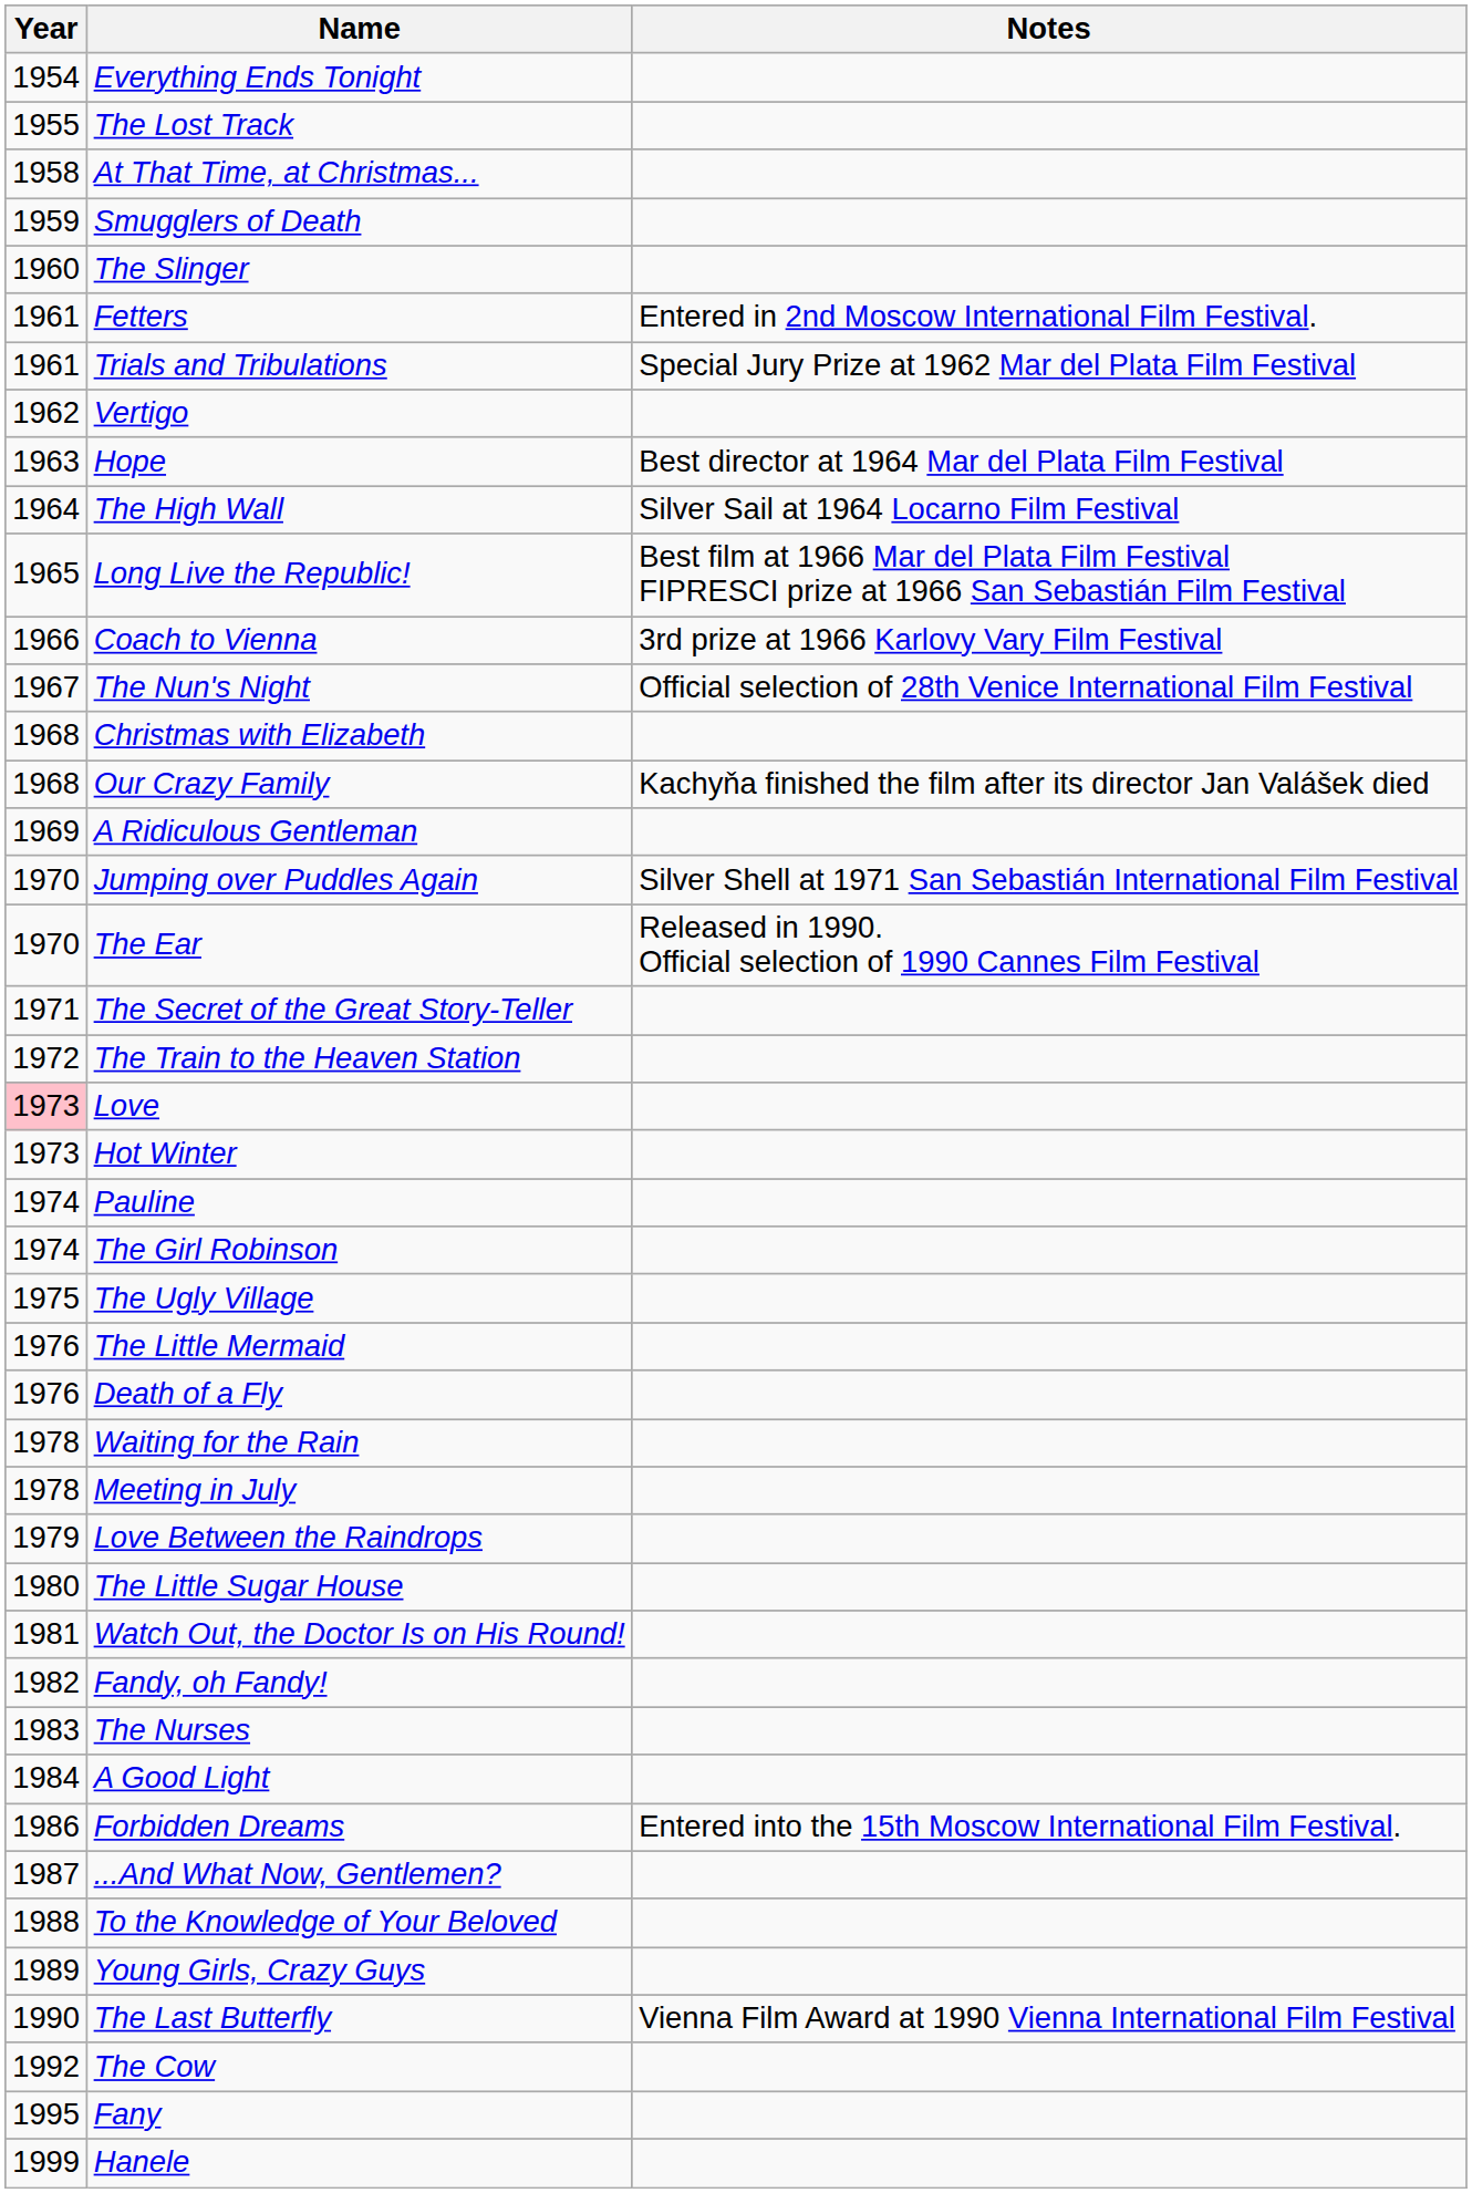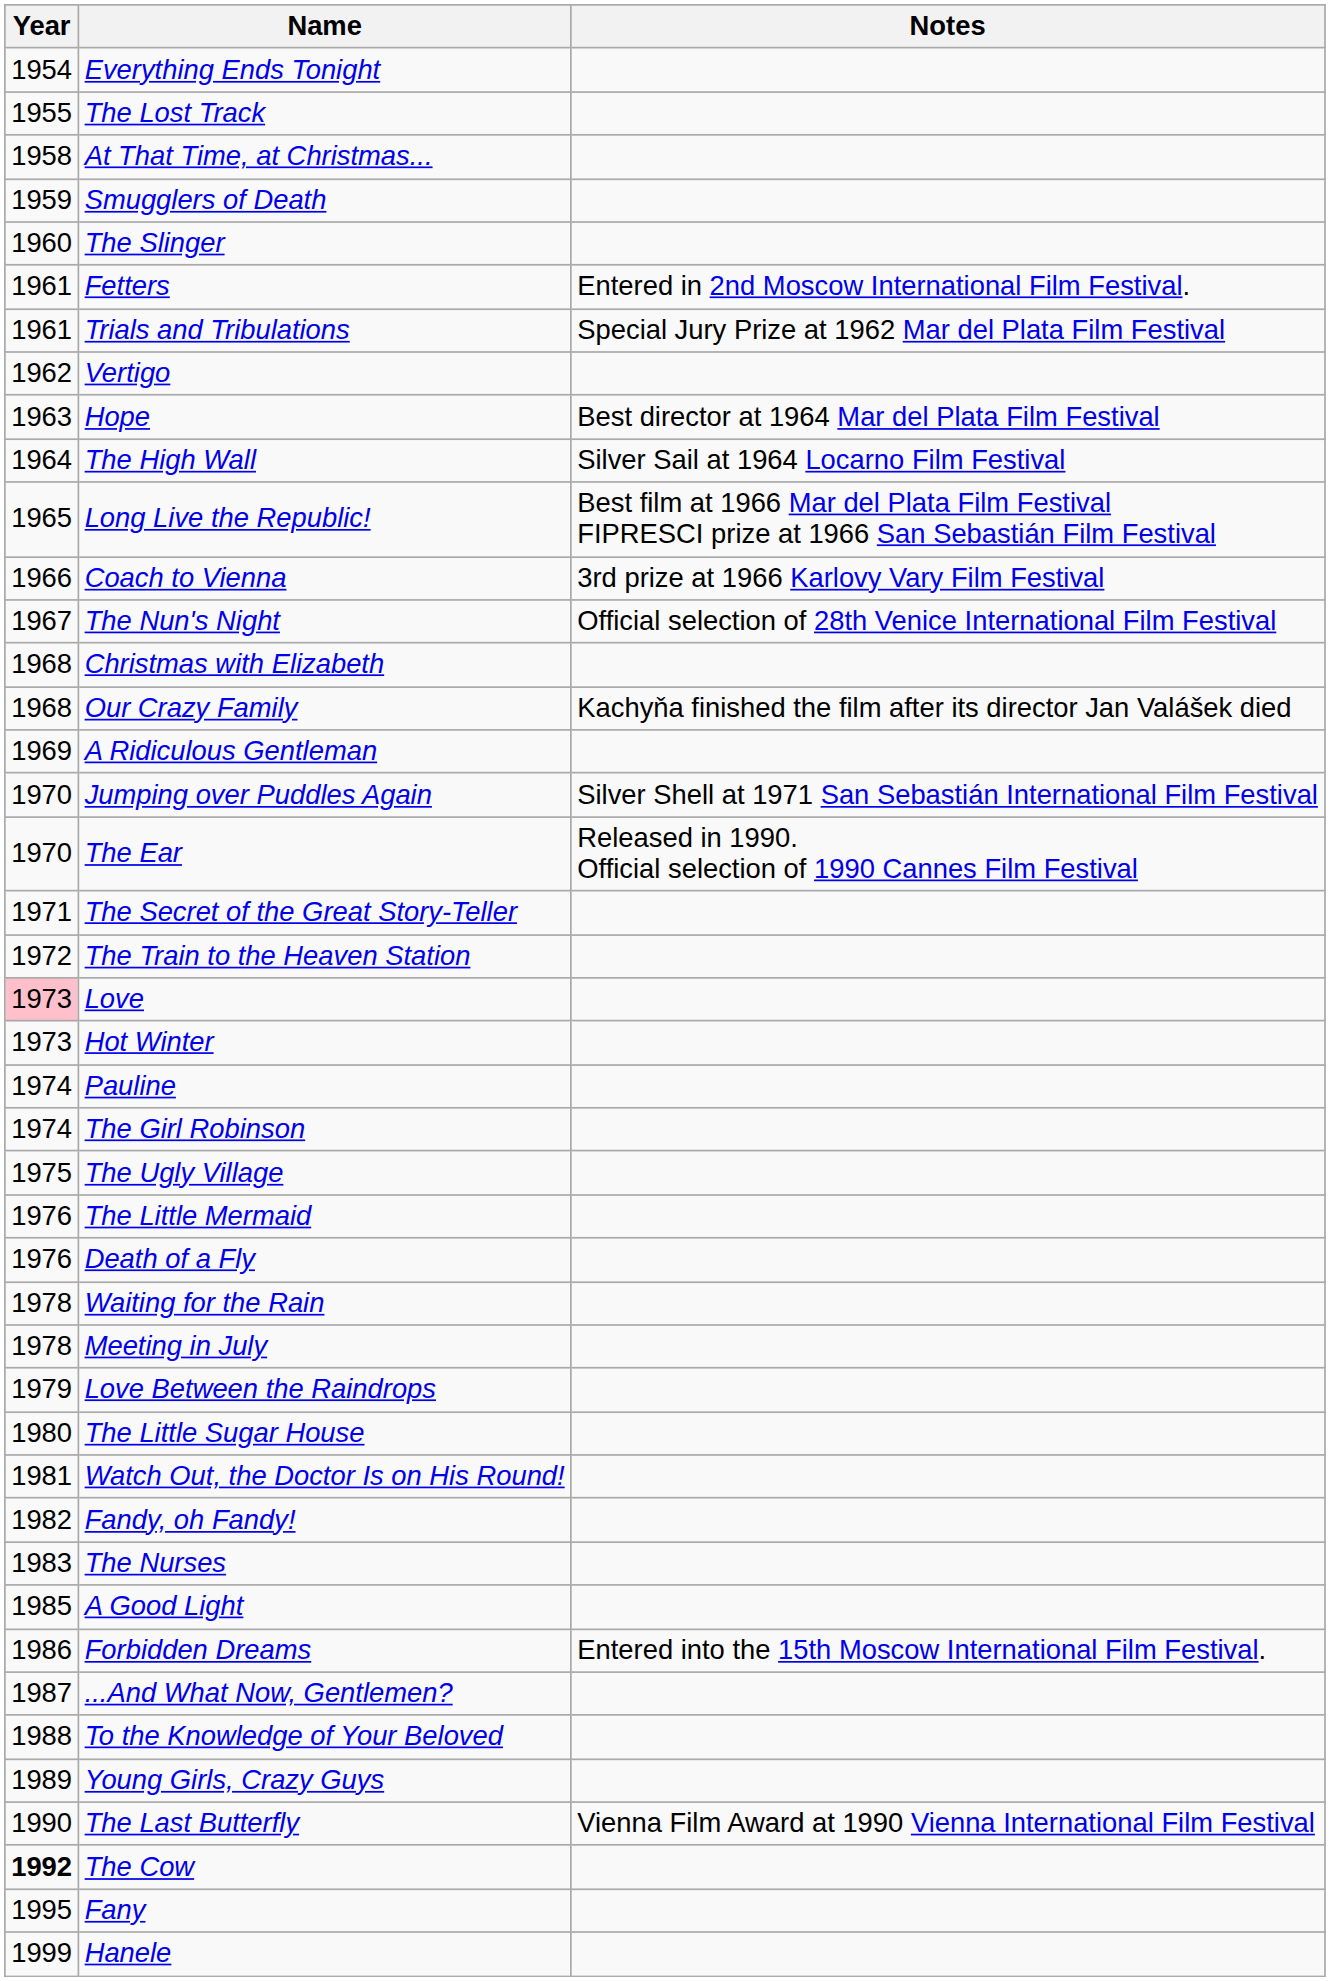A Good Light | Year: 1984 -> 1985
The Cow | Year: normal -> bold
